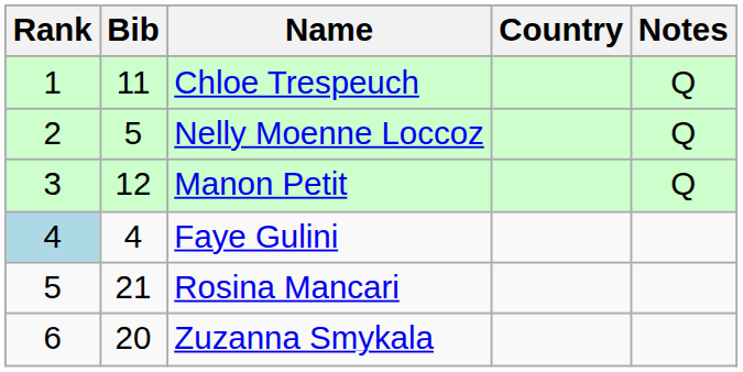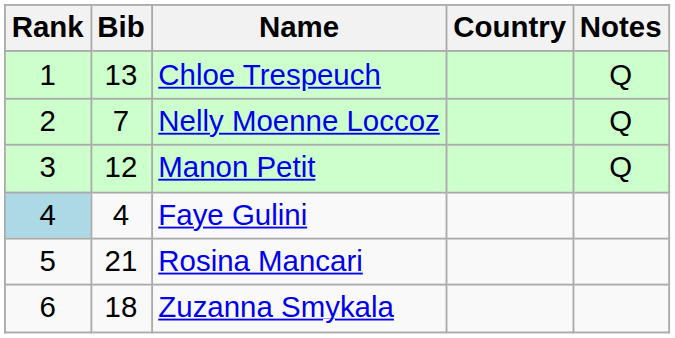Chloe Trespeuch | Bib: 11 -> 13
Nelly Moenne Loccoz | Bib: 5 -> 7
Zuzanna Smykala | Bib: 20 -> 18
